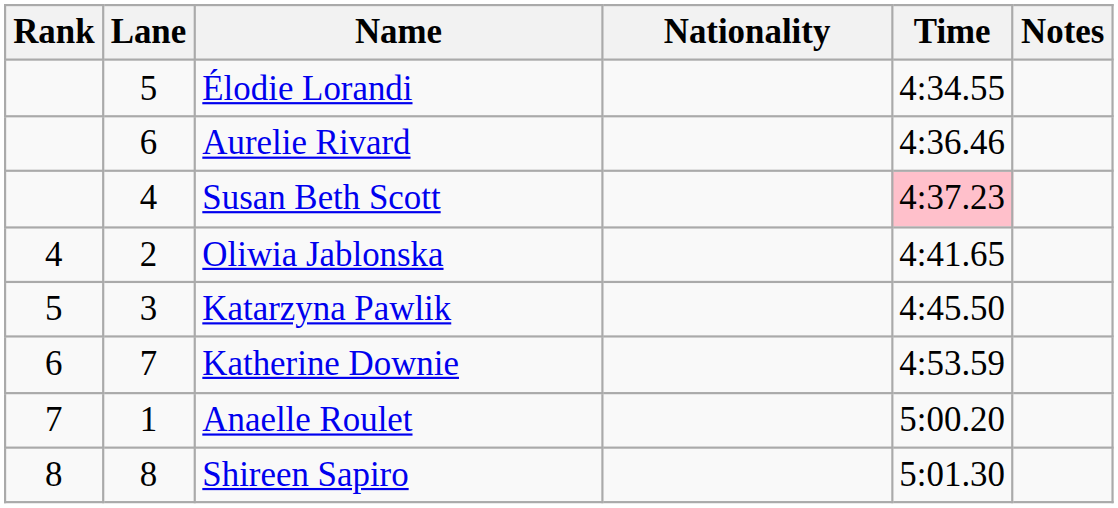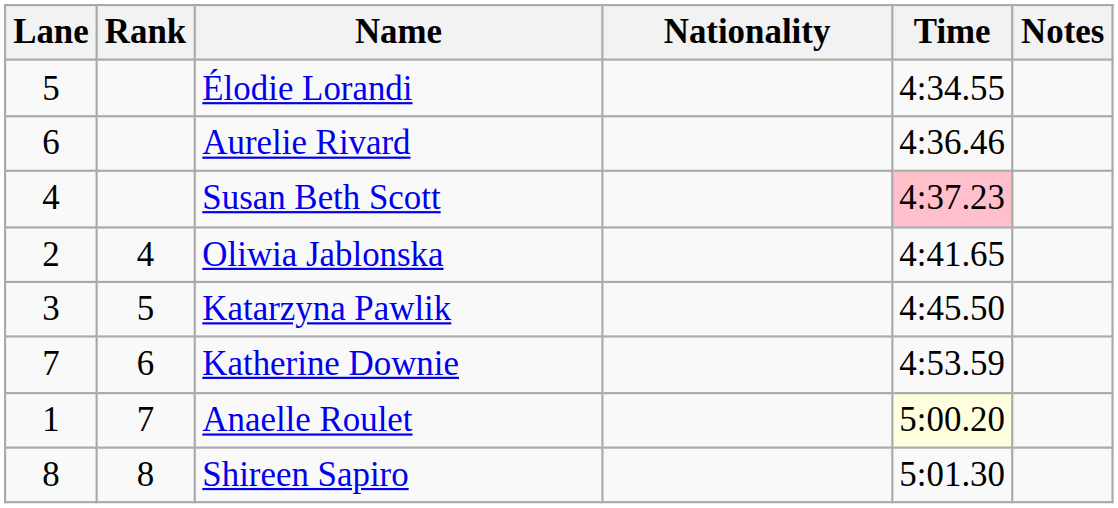columns swapped: Rank <-> Lane
Anaelle Roulet | Time: no background -> lightyellow background
